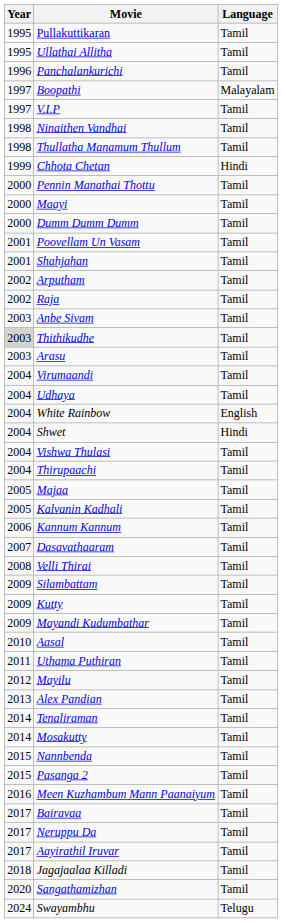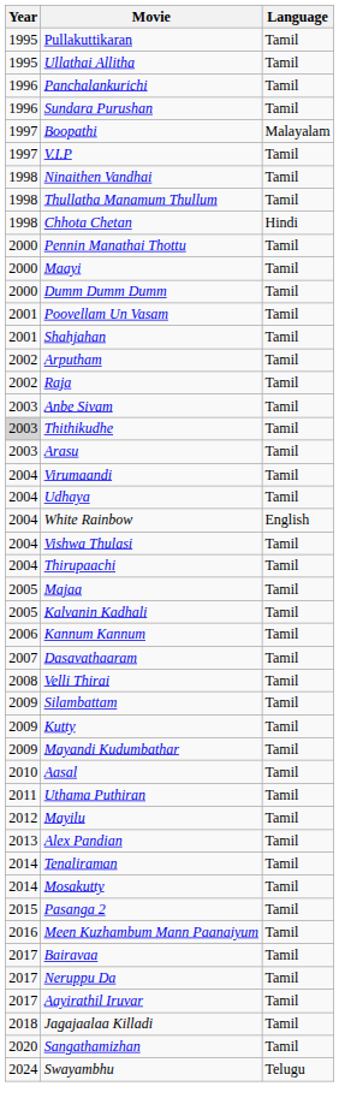+ row: 1996 | Sundara Purushan | Tamil
Chhota Chetan | Year: 1999 -> 1998
- row: 2004 | Shwet | Hindi
- row: 2015 | Nannbenda | Tamil
